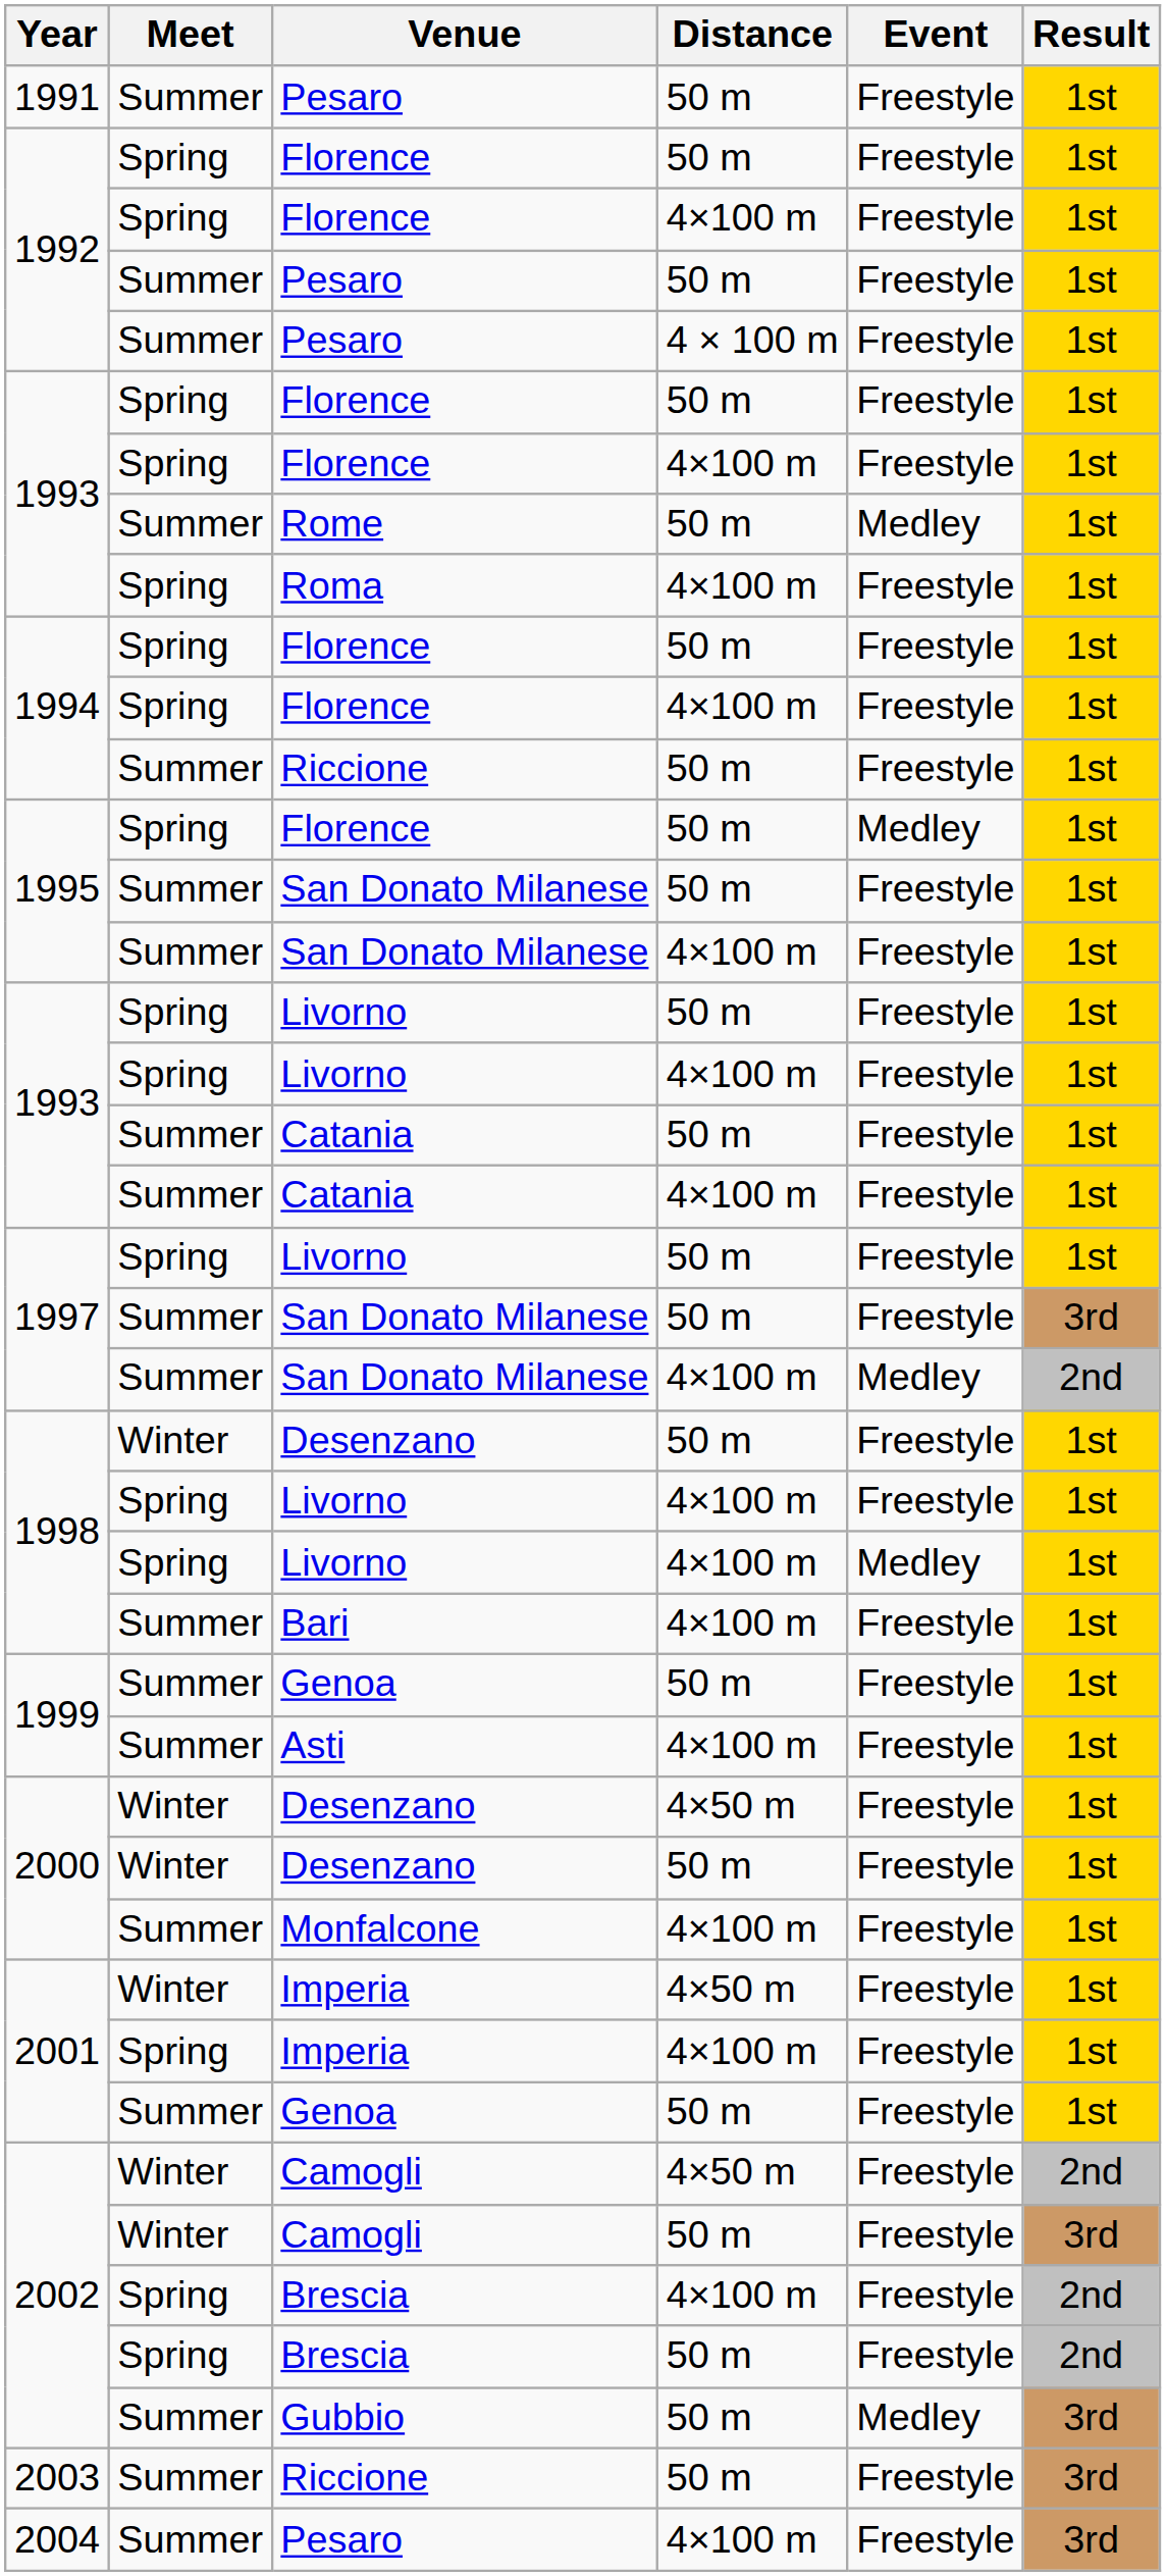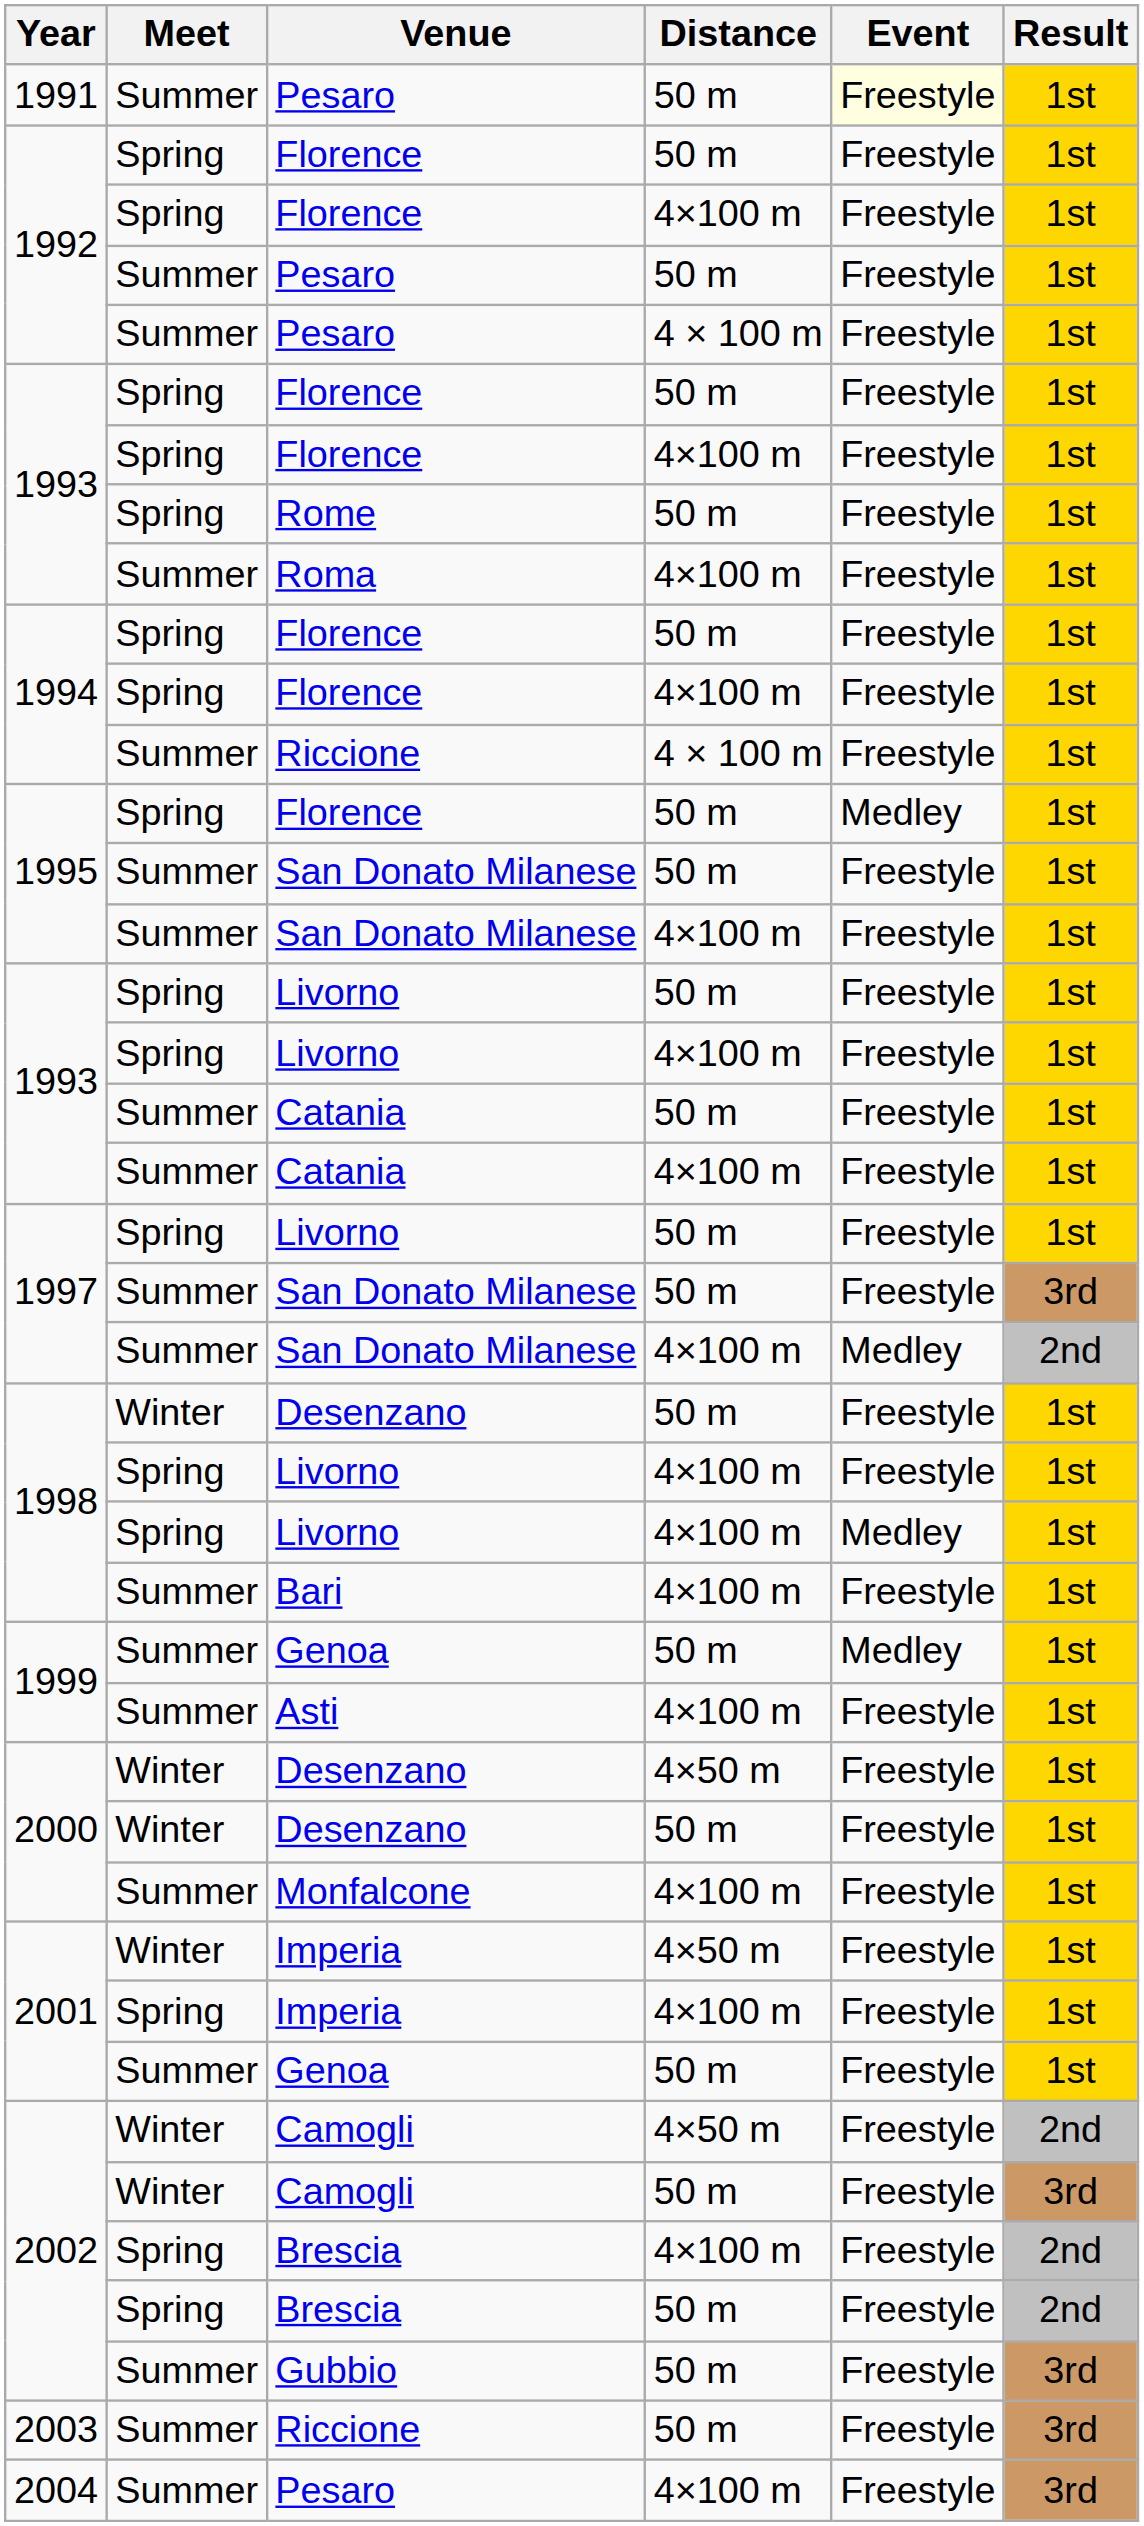1991 / Pesaro | Event: no background -> lightyellow background
Rome | Meet: Summer -> Spring
Rome | Event: Medley -> Freestyle
Roma | Meet: Spring -> Summer
1994 / Riccione | Distance: 50 m -> 4 × 100 m
1999 / Genoa | Event: Freestyle -> Medley
Gubbio | Event: Medley -> Freestyle
